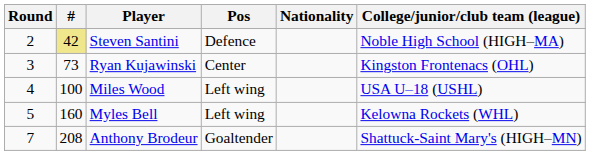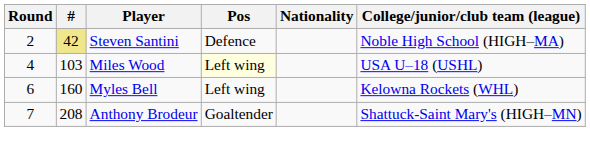- row: 3 | 73 | Ryan Kujawinski | Center | Kingston Frontenacs (OHL)
Miles Wood | #: 100 -> 103
Miles Wood | Pos: no background -> lightyellow background
Myles Bell | Round: 5 -> 6
